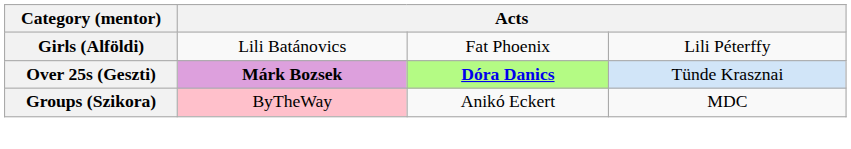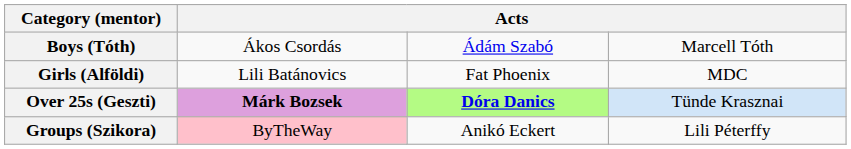+ row: Boys (Tóth) | Ákos Csordás | Ádám Szabó | Marcell Tóth
Girls (Alföldi) | column 4: Lili Péterffy -> MDC
Groups (Szikora) | column 4: MDC -> Lili Péterffy
